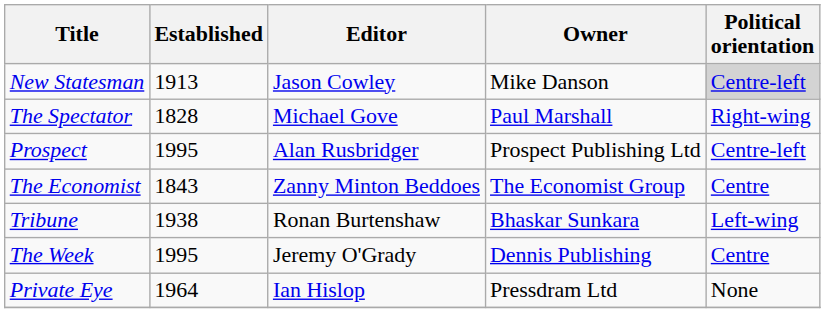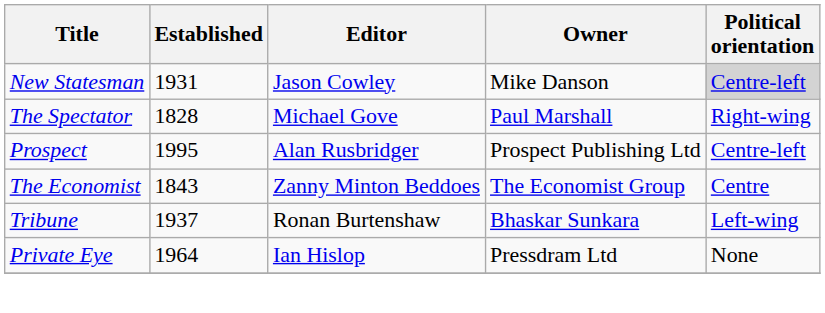New Statesman | Established: 1913 -> 1931
Tribune | Established: 1938 -> 1937
- row: The Week | 1995 | Jeremy O'Grady | Dennis Publishing | Centre
